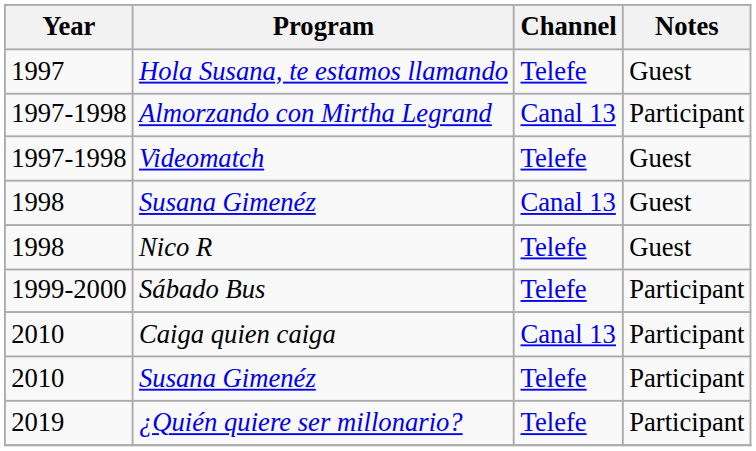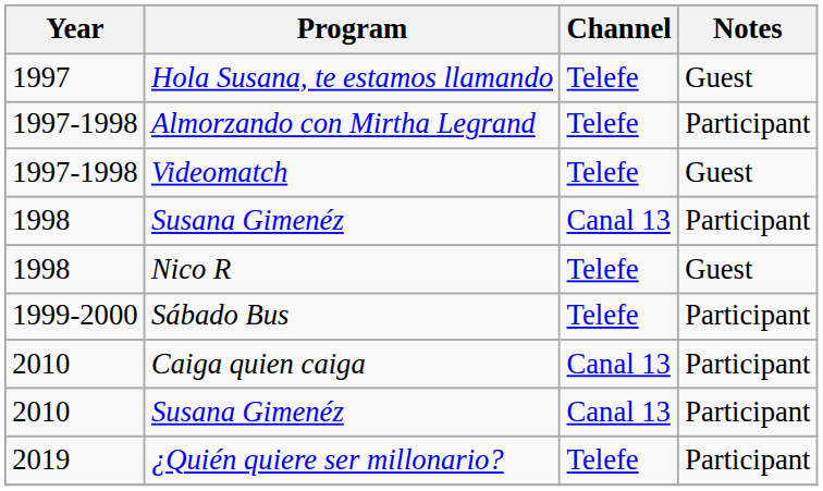Almorzando con Mirtha Legrand | Channel: Canal 13 -> Telefe
1998 / Susana Gimenéz | Notes: Guest -> Participant
2010 / Susana Gimenéz | Channel: Telefe -> Canal 13
